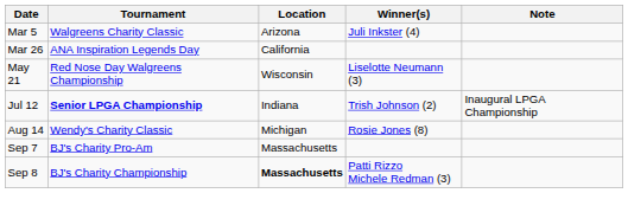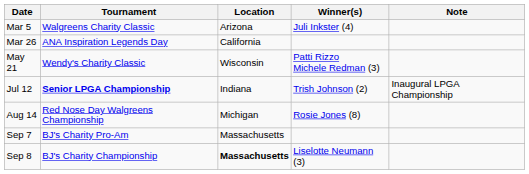May 21 | Tournament: Red Nose Day Walgreens Championship -> Wendy's Charity Classic
May 21 | Winner(s): Liselotte Neumann (3) -> Patti Rizzo Michele Redman (3)
Aug 14 | Tournament: Wendy's Charity Classic -> Red Nose Day Walgreens Championship
Sep 8 | Winner(s): Patti Rizzo Michele Redman (3) -> Liselotte Neumann (3)
